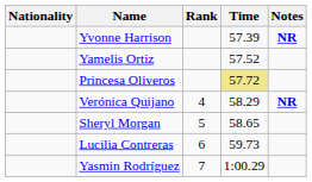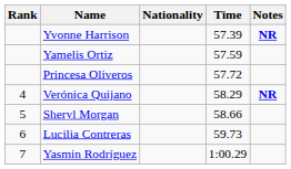columns swapped: Rank <-> Nationality
Yamelis Ortiz | Time: 57.52 -> 57.59
Princesa Oliveros | Time: khaki background -> no background
Sheryl Morgan | Time: 58.65 -> 58.66
